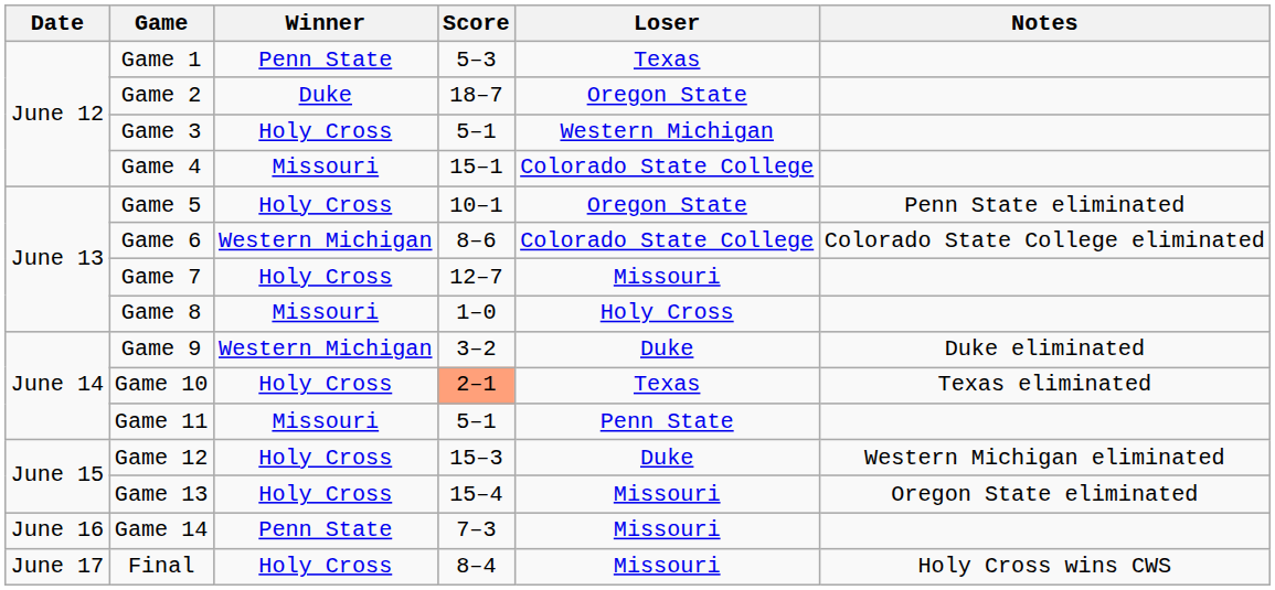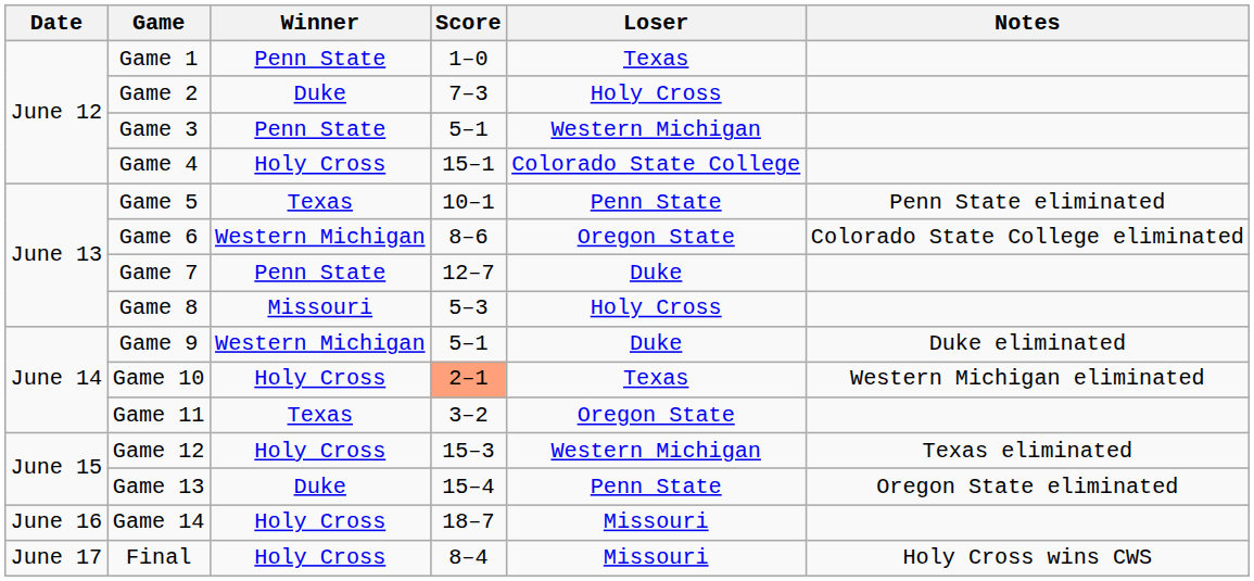Game 1 | Score: 5–3 -> 1–0
Game 2 | Score: 18–7 -> 7–3
Game 2 | Loser: Oregon State -> Holy Cross
Game 3 | Winner: Holy Cross -> Penn State
Game 4 | Winner: Missouri -> Holy Cross
Game 5 | Winner: Holy Cross -> Texas
Game 5 | Loser: Oregon State -> Penn State
Game 6 | Loser: Colorado State College -> Oregon State
Game 7 | Winner: Holy Cross -> Penn State
Game 7 | Loser: Missouri -> Duke
Game 8 | Score: 1–0 -> 5–3
Game 9 | Score: 3–2 -> 5–1
Game 10 | Notes: Texas eliminated -> Western Michigan eliminated
Game 11 | Winner: Missouri -> Texas
Game 11 | Score: 5–1 -> 3–2
Game 11 | Loser: Penn State -> Oregon State
Game 12 | Loser: Duke -> Western Michigan
Game 12 | Notes: Western Michigan eliminated -> Texas eliminated
Game 13 | Winner: Holy Cross -> Duke
Game 13 | Loser: Missouri -> Penn State
Game 14 | Winner: Penn State -> Holy Cross
Game 14 | Score: 7–3 -> 18–7
